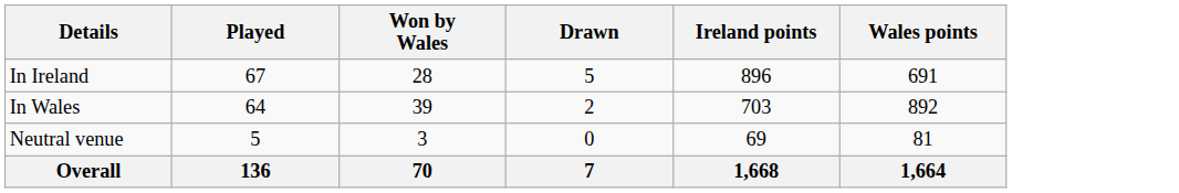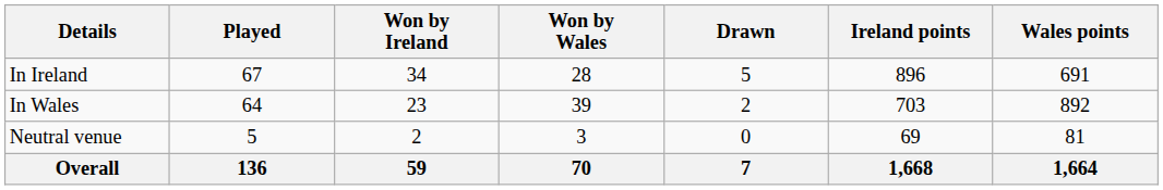+ column: Won by Ireland | 34 | 23 | 2 | 59
